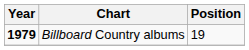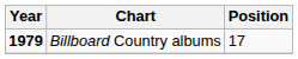Billboard Country albums | Position: 19 -> 17
